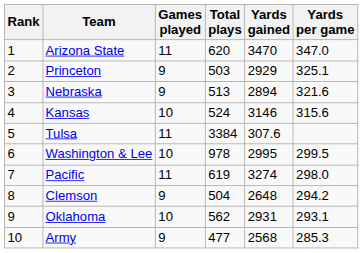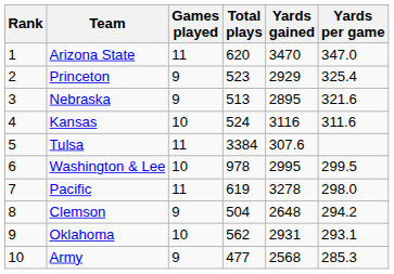Princeton | Total plays: 503 -> 523
Princeton | Yards per game: 325.1 -> 325.4
Nebraska | Yards gained: 2894 -> 2895
Kansas | Yards gained: 3146 -> 3116
Kansas | Yards per game: 315.6 -> 311.6
Pacific | Yards gained: 3274 -> 3278
